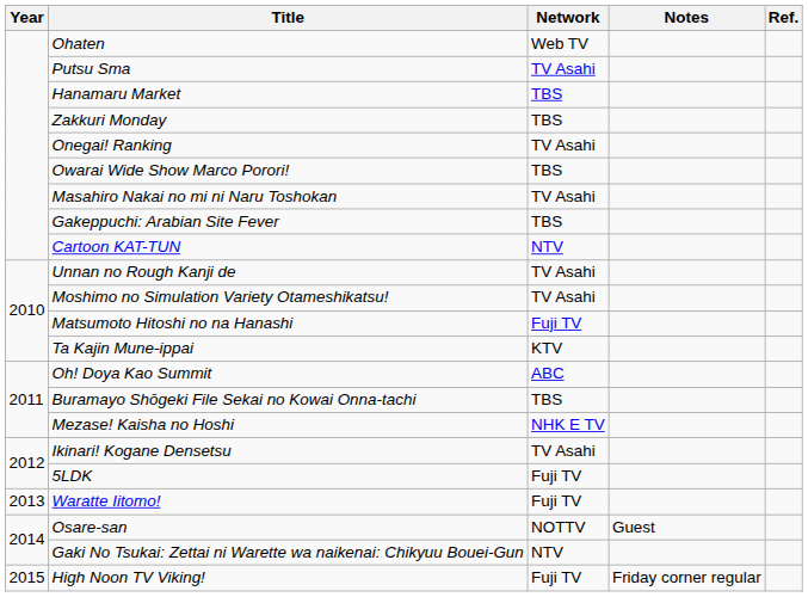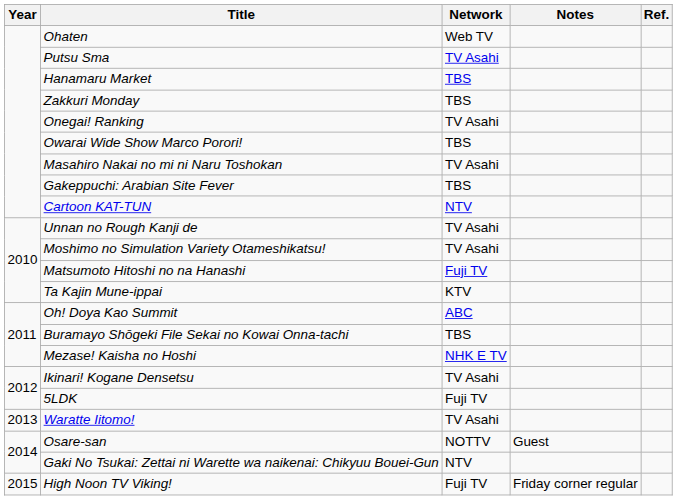Waratte Iitomo! | Network: Fuji TV -> TV Asahi
